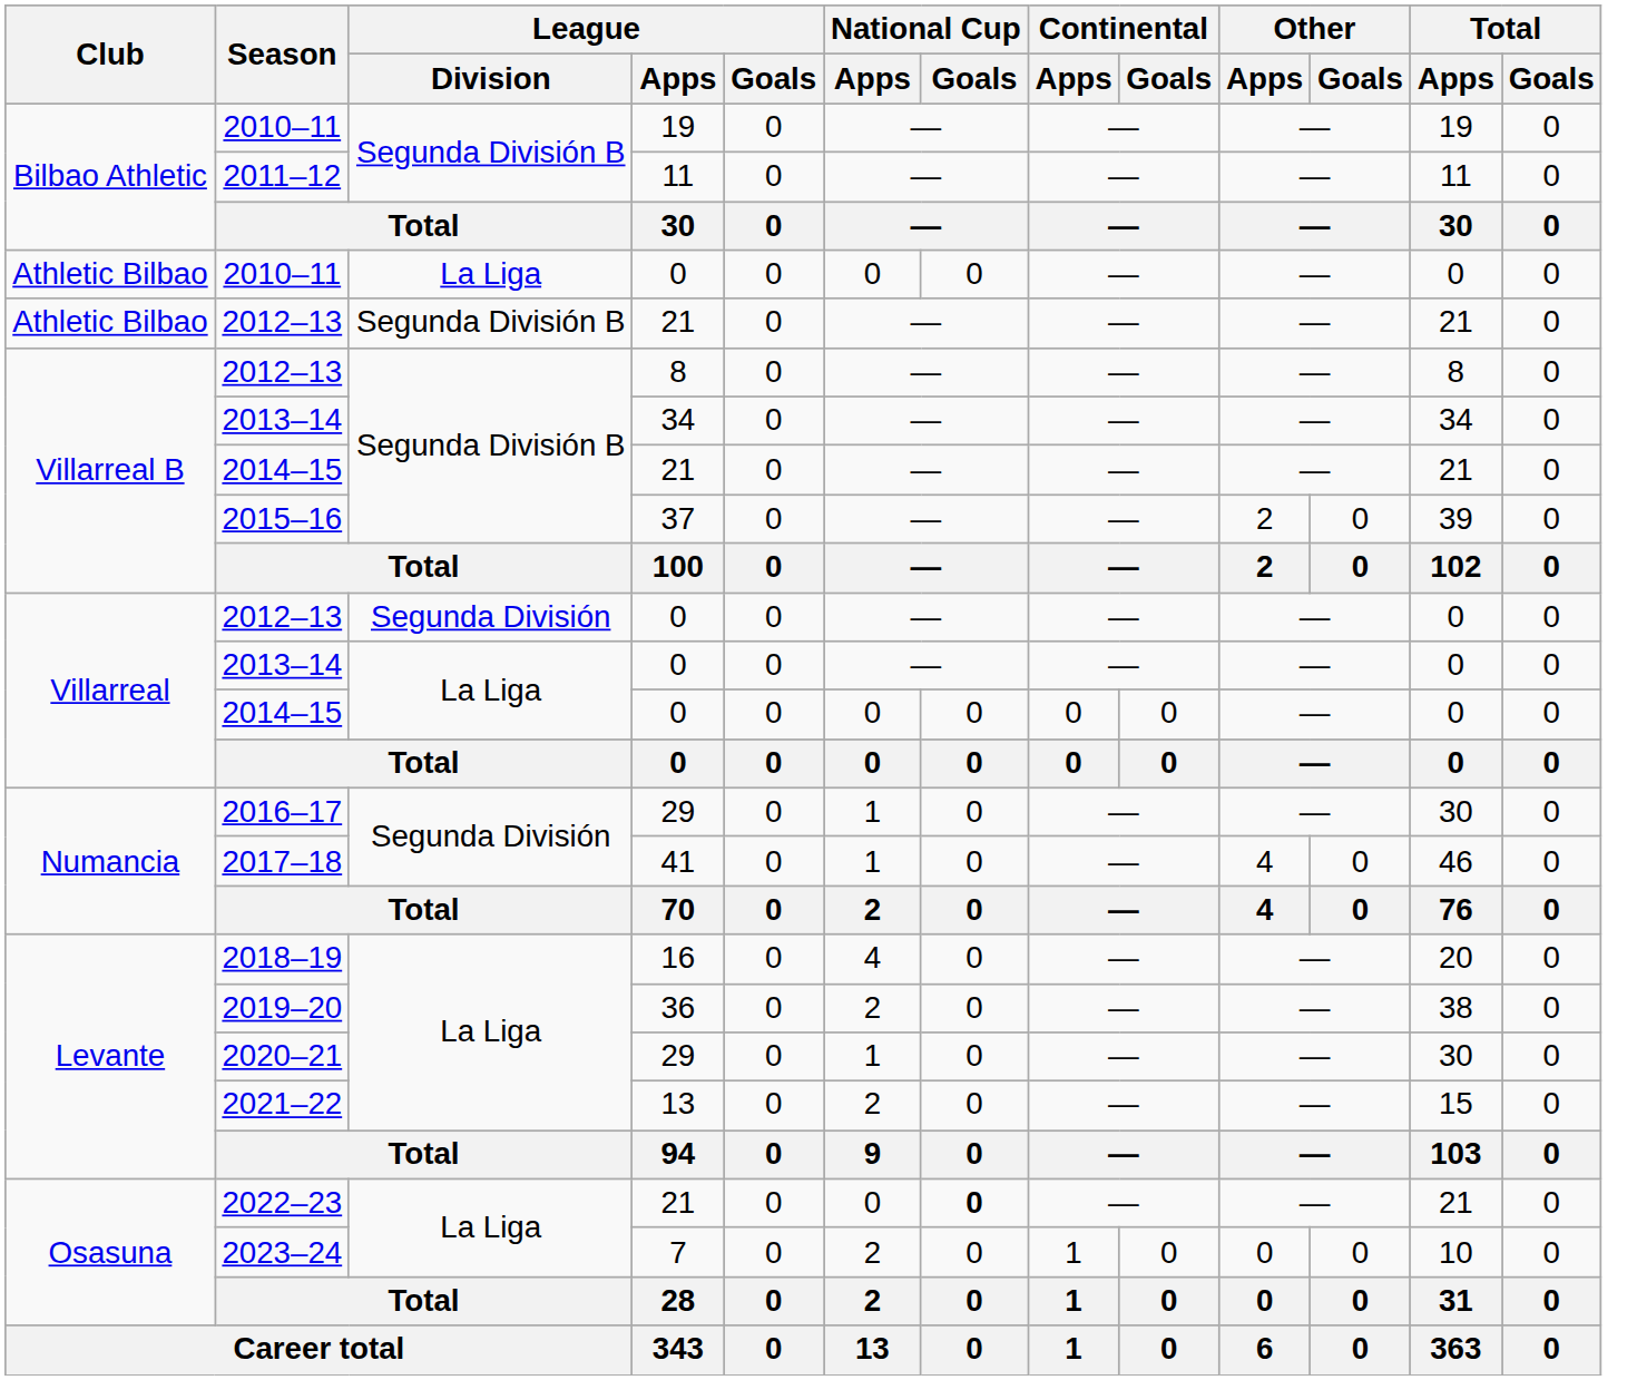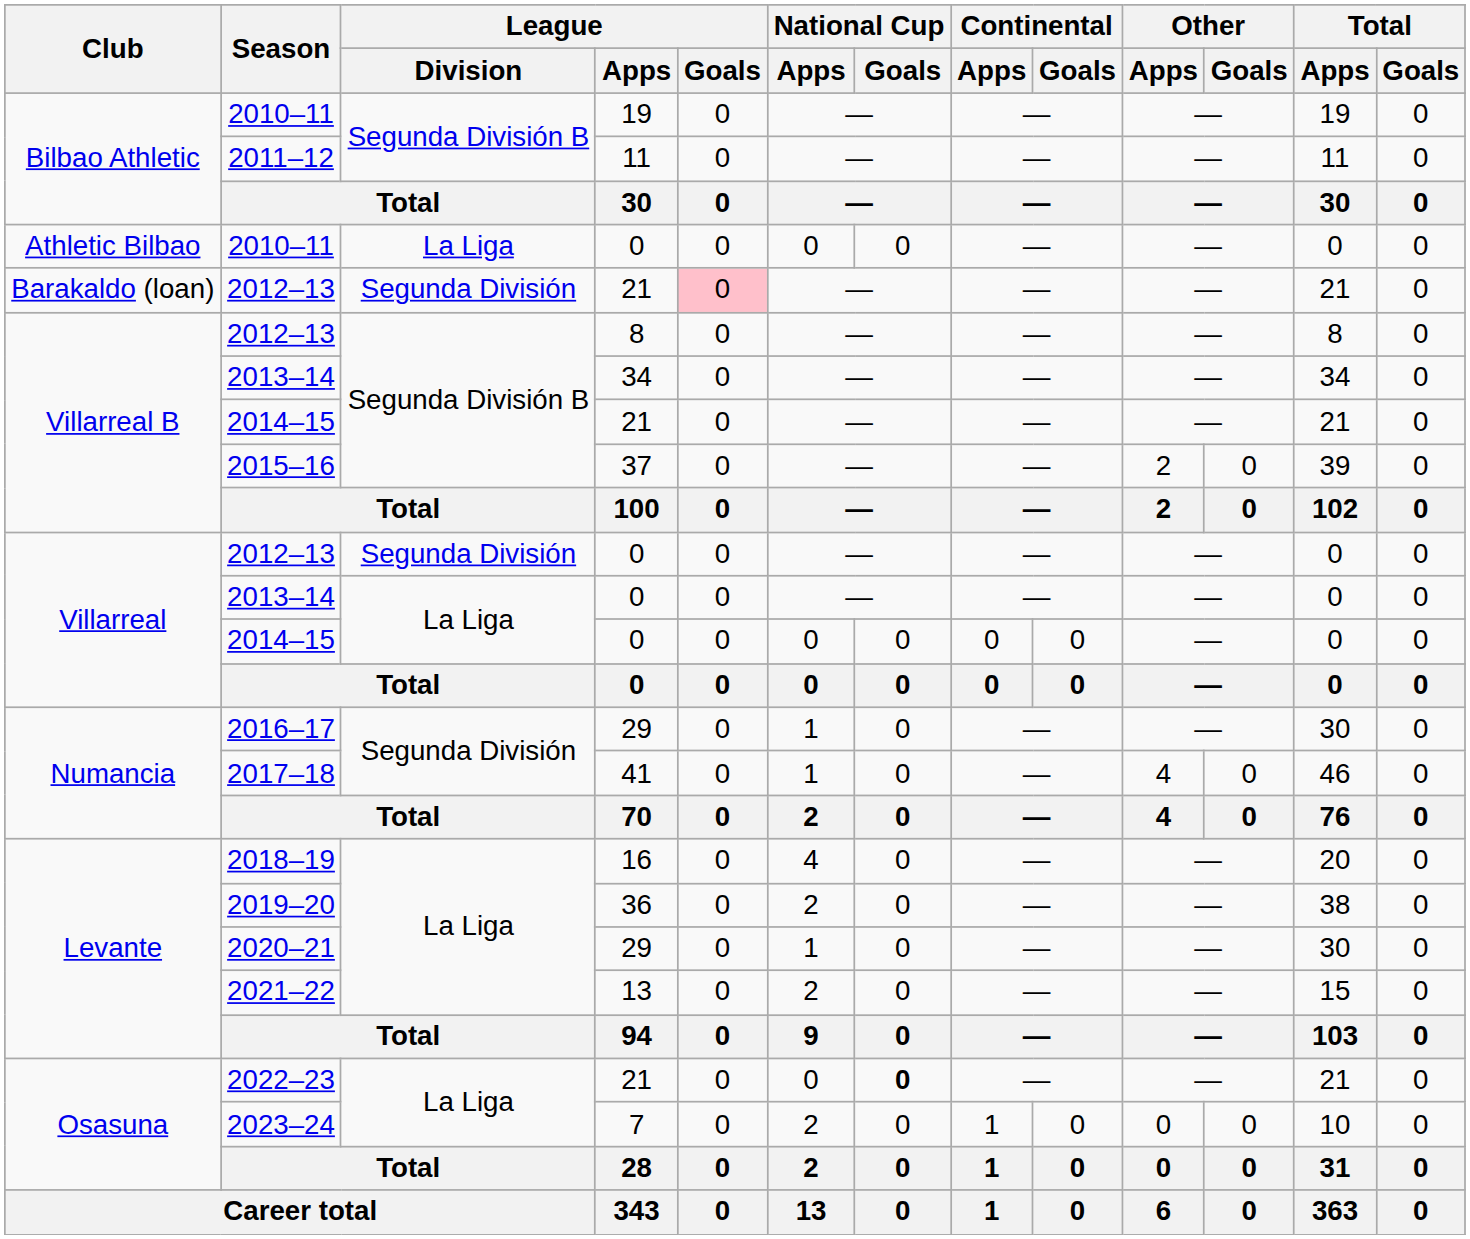2012–13 / 21 | Club: Athletic Bilbao -> Barakaldo (loan)
2012–13 / 21 | League / Division: Segunda División B -> Segunda División
2012–13 / 21 | League / Goals: no background -> pink background
